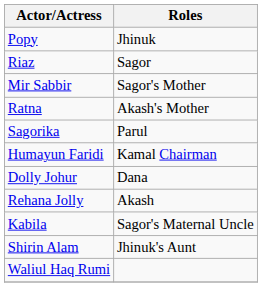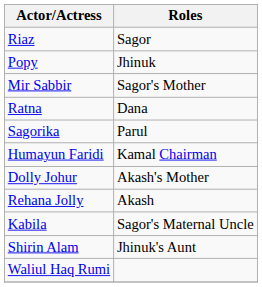rows swapped: Riaz <-> Popy
Ratna | Roles: Akash's Mother -> Dana
Dolly Johur | Roles: Dana -> Akash's Mother
